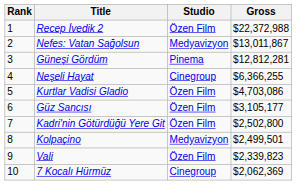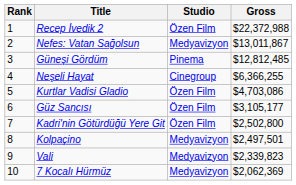Güneşi Gördüm | Gross: $12,812,281 -> $12,812,485
Kolpaçino | Gross: $2,499,501 -> $2,497,501
Vali | Studio: Özen Film -> Medyavizyon
7 Kocalı Hürmüz | Studio: Cinegroup -> Medyavizyon
